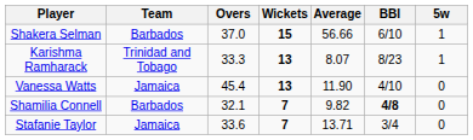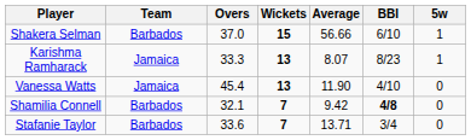Karishma Ramharack | Team: Trinidad and Tobago -> Jamaica
Shamilia Connell | Average: 9.82 -> 9.42
Stafanie Taylor | Team: Jamaica -> Barbados
